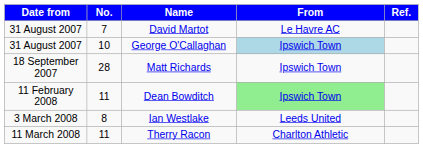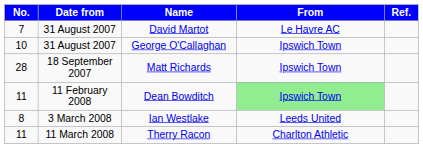columns swapped: Date from <-> No.
George O'Callaghan | From: lightblue background -> no background
